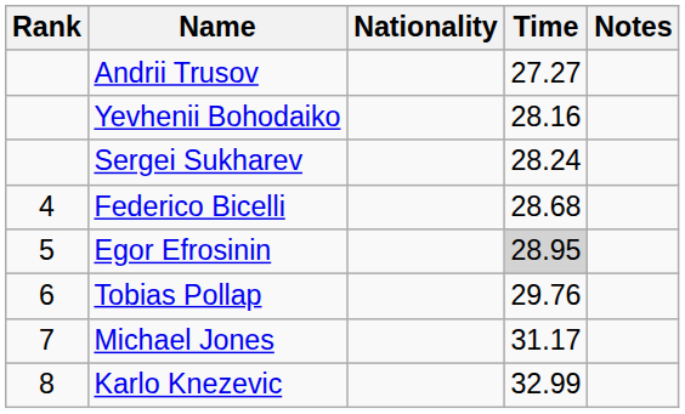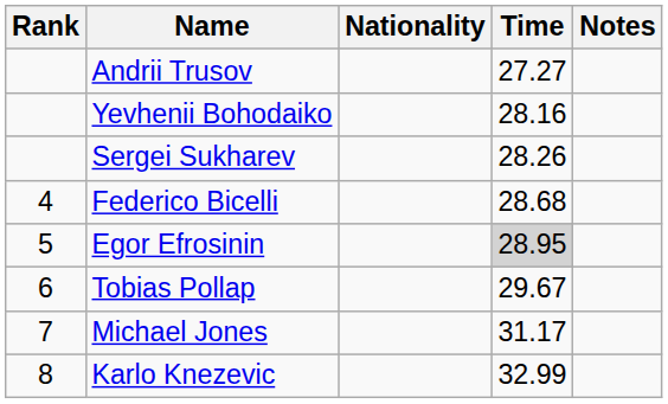Sergei Sukharev | Time: 28.24 -> 28.26
Tobias Pollap | Time: 29.76 -> 29.67
